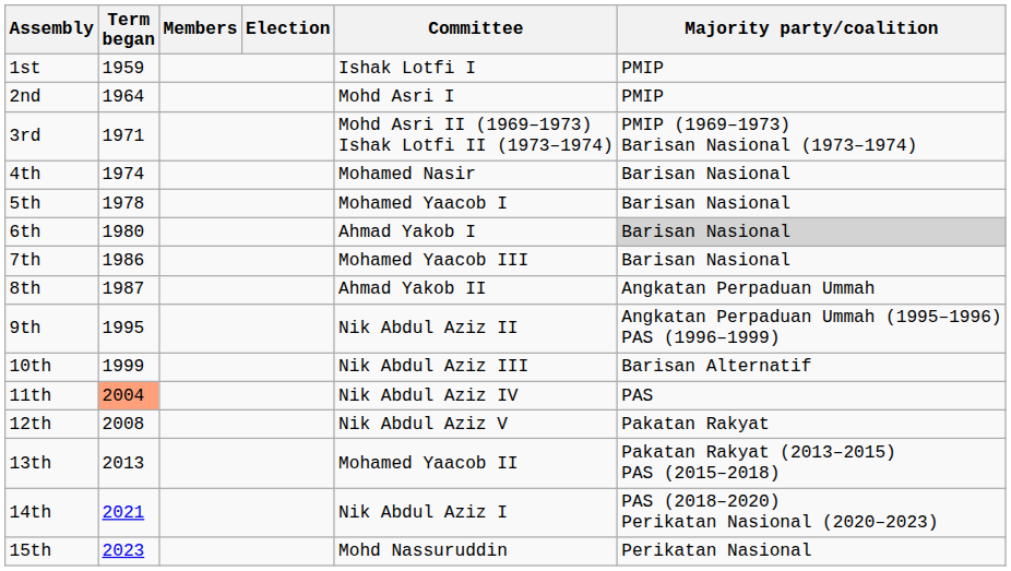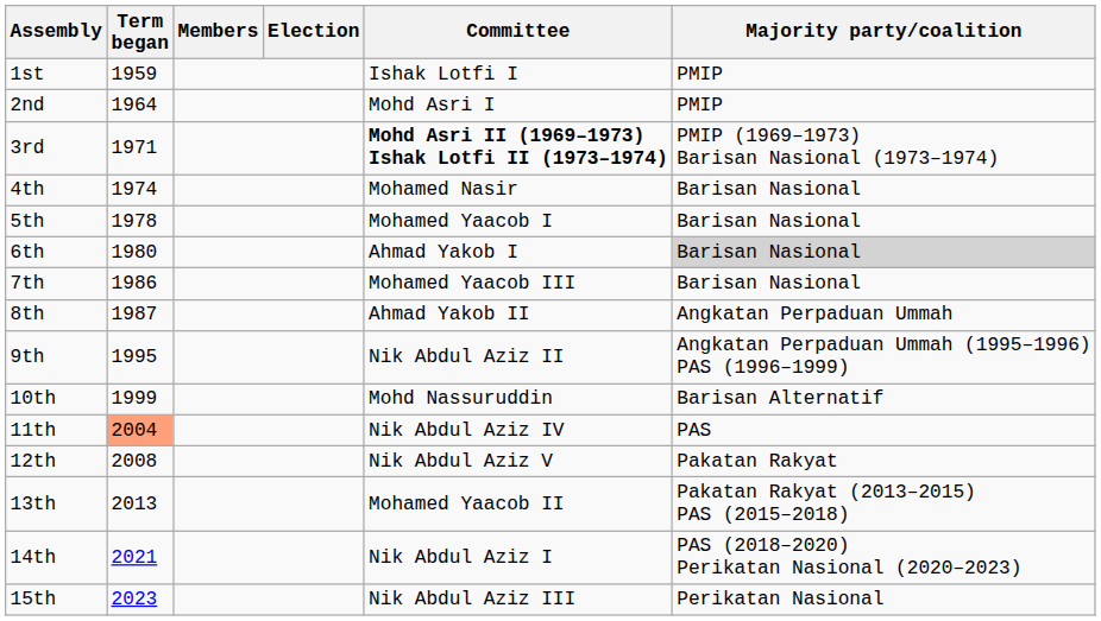3rd | Committee: normal -> bold
10th | Committee: Nik Abdul Aziz III -> Mohd Nassuruddin
15th | Committee: Mohd Nassuruddin -> Nik Abdul Aziz III
